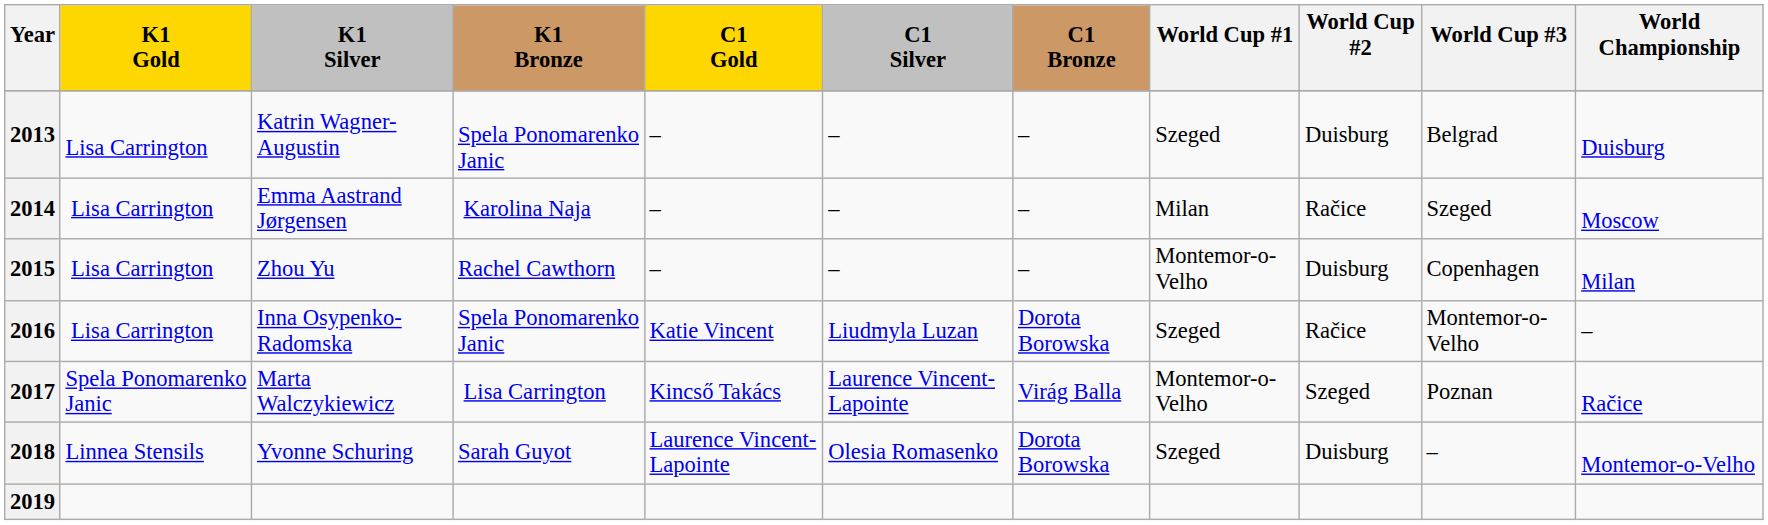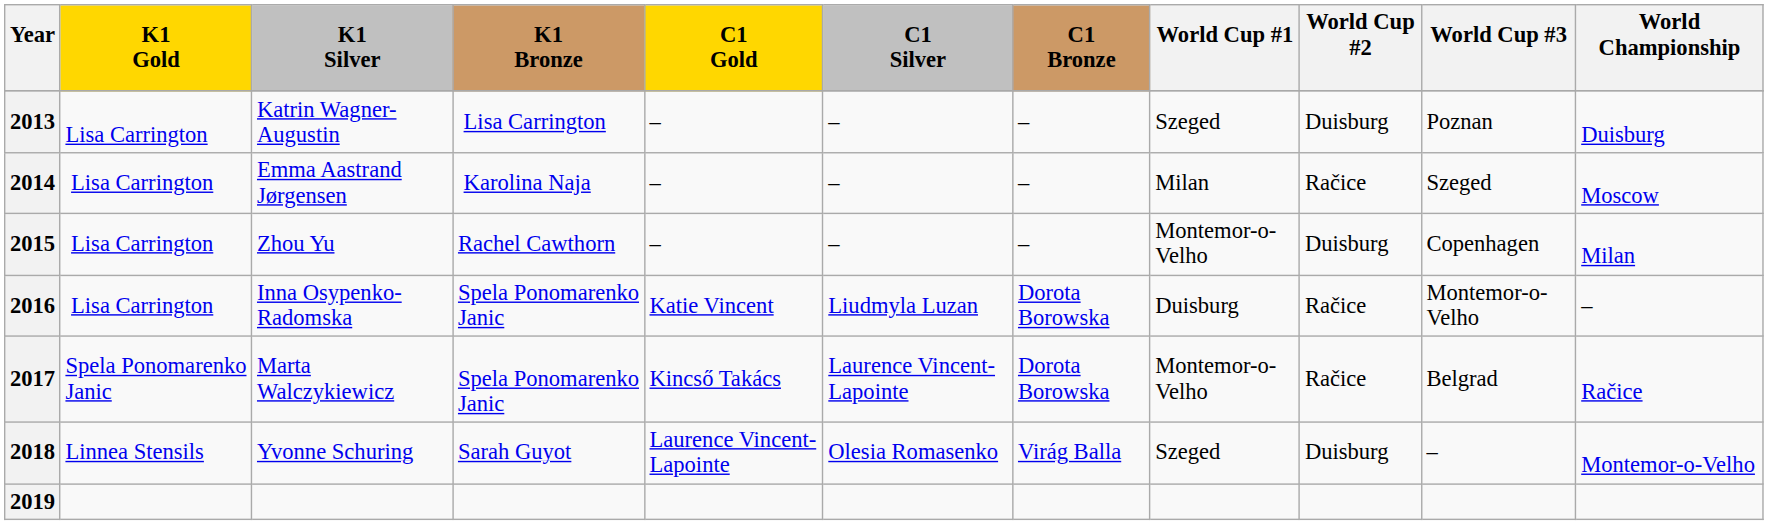2013 | K1 Bronze: Spela Ponomarenko Janic -> Lisa Carrington
2013 | World Cup #3: Belgrad -> Poznan
2016 | World Cup #1: Szeged -> Duisburg
2017 | K1 Bronze: Lisa Carrington -> Spela Ponomarenko Janic
2017 | C1 Bronze: Virág Balla -> Dorota Borowska
2017 | World Cup #2: Szeged -> Račice
2017 | World Cup #3: Poznan -> Belgrad
2018 | C1 Bronze: Dorota Borowska -> Virág Balla
